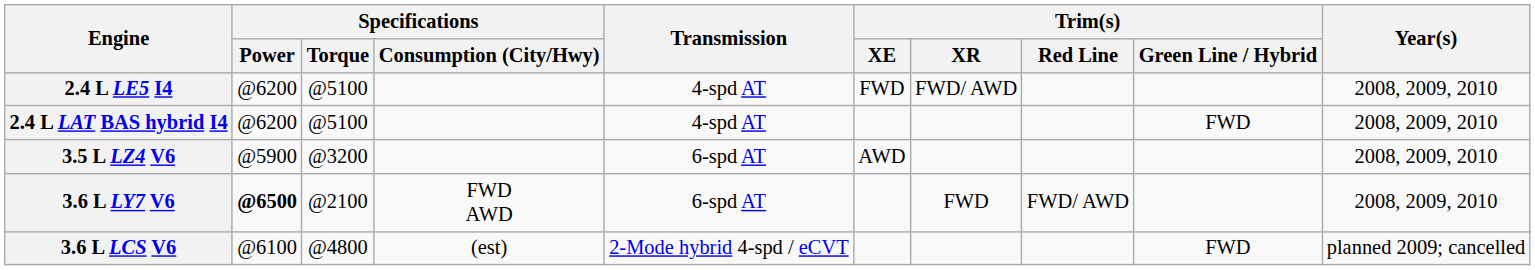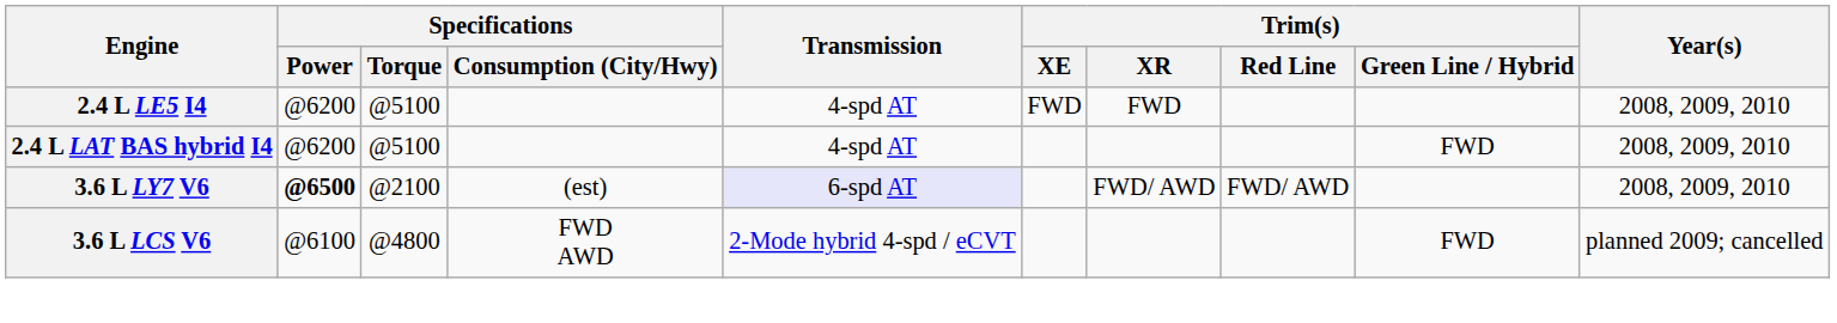2.4 L LE5 I4 | Trim(s) / XR: FWD/ AWD -> FWD
- row: 3.5 L LZ4 V6 | @5900 | @3200 | 6-spd AT | AWD | 2008, 2009, 2010
3.6 L LY7 V6 | Specifications / Consumption (City/Hwy): FWD AWD -> (est)
3.6 L LY7 V6 | Transmission: no background -> lavender background
3.6 L LY7 V6 | Trim(s) / XR: FWD -> FWD/ AWD
3.6 L LCS V6 | Specifications / Consumption (City/Hwy): (est) -> FWD AWD
